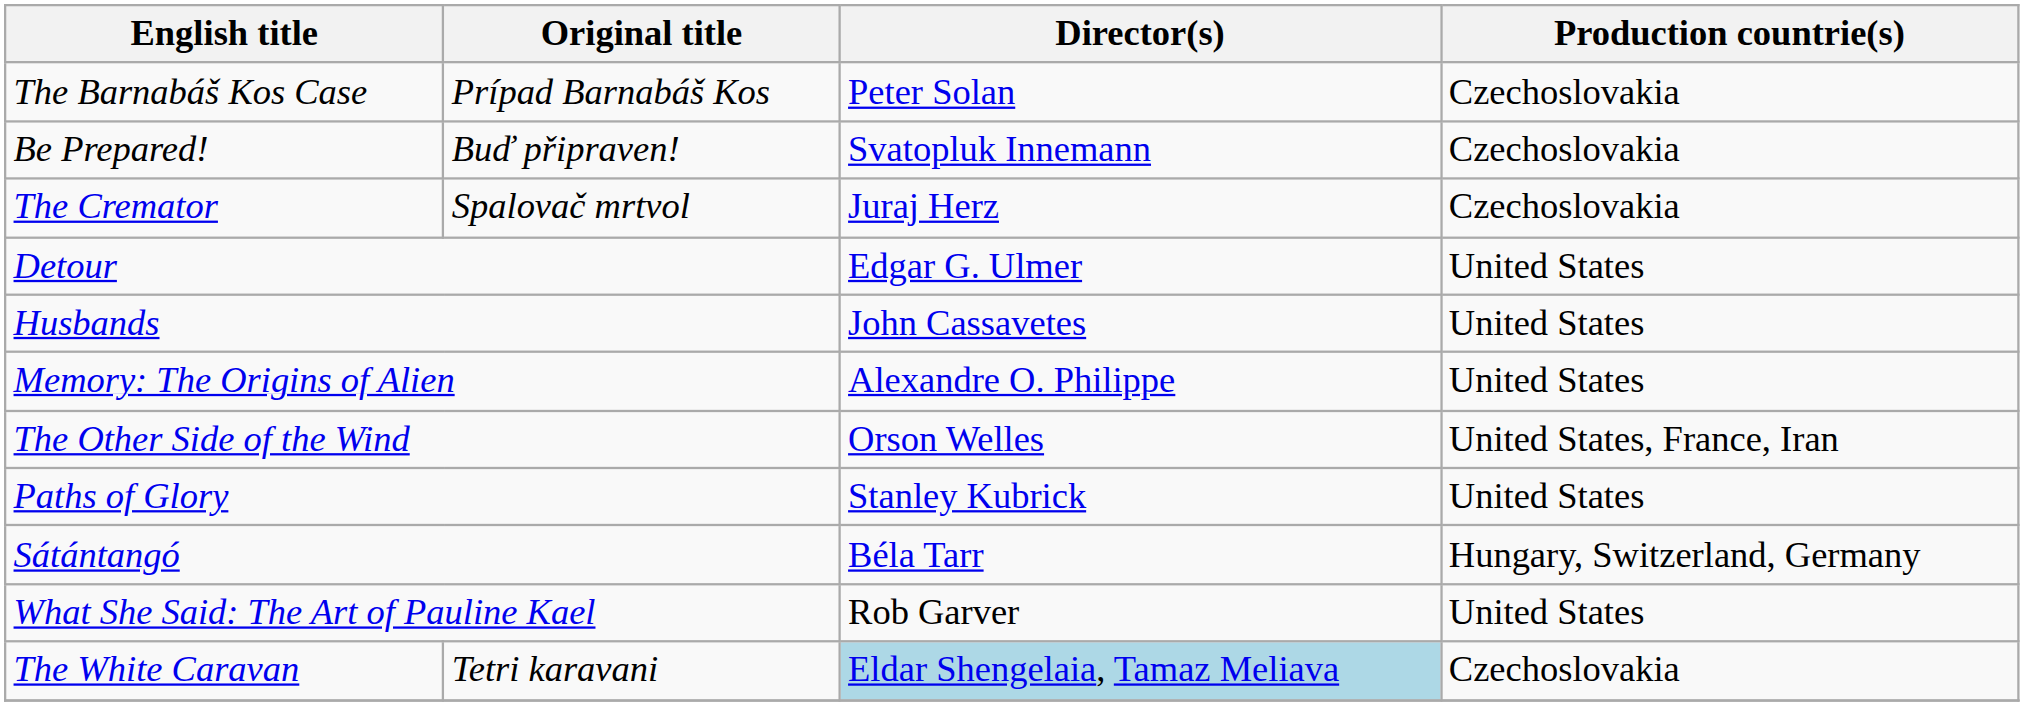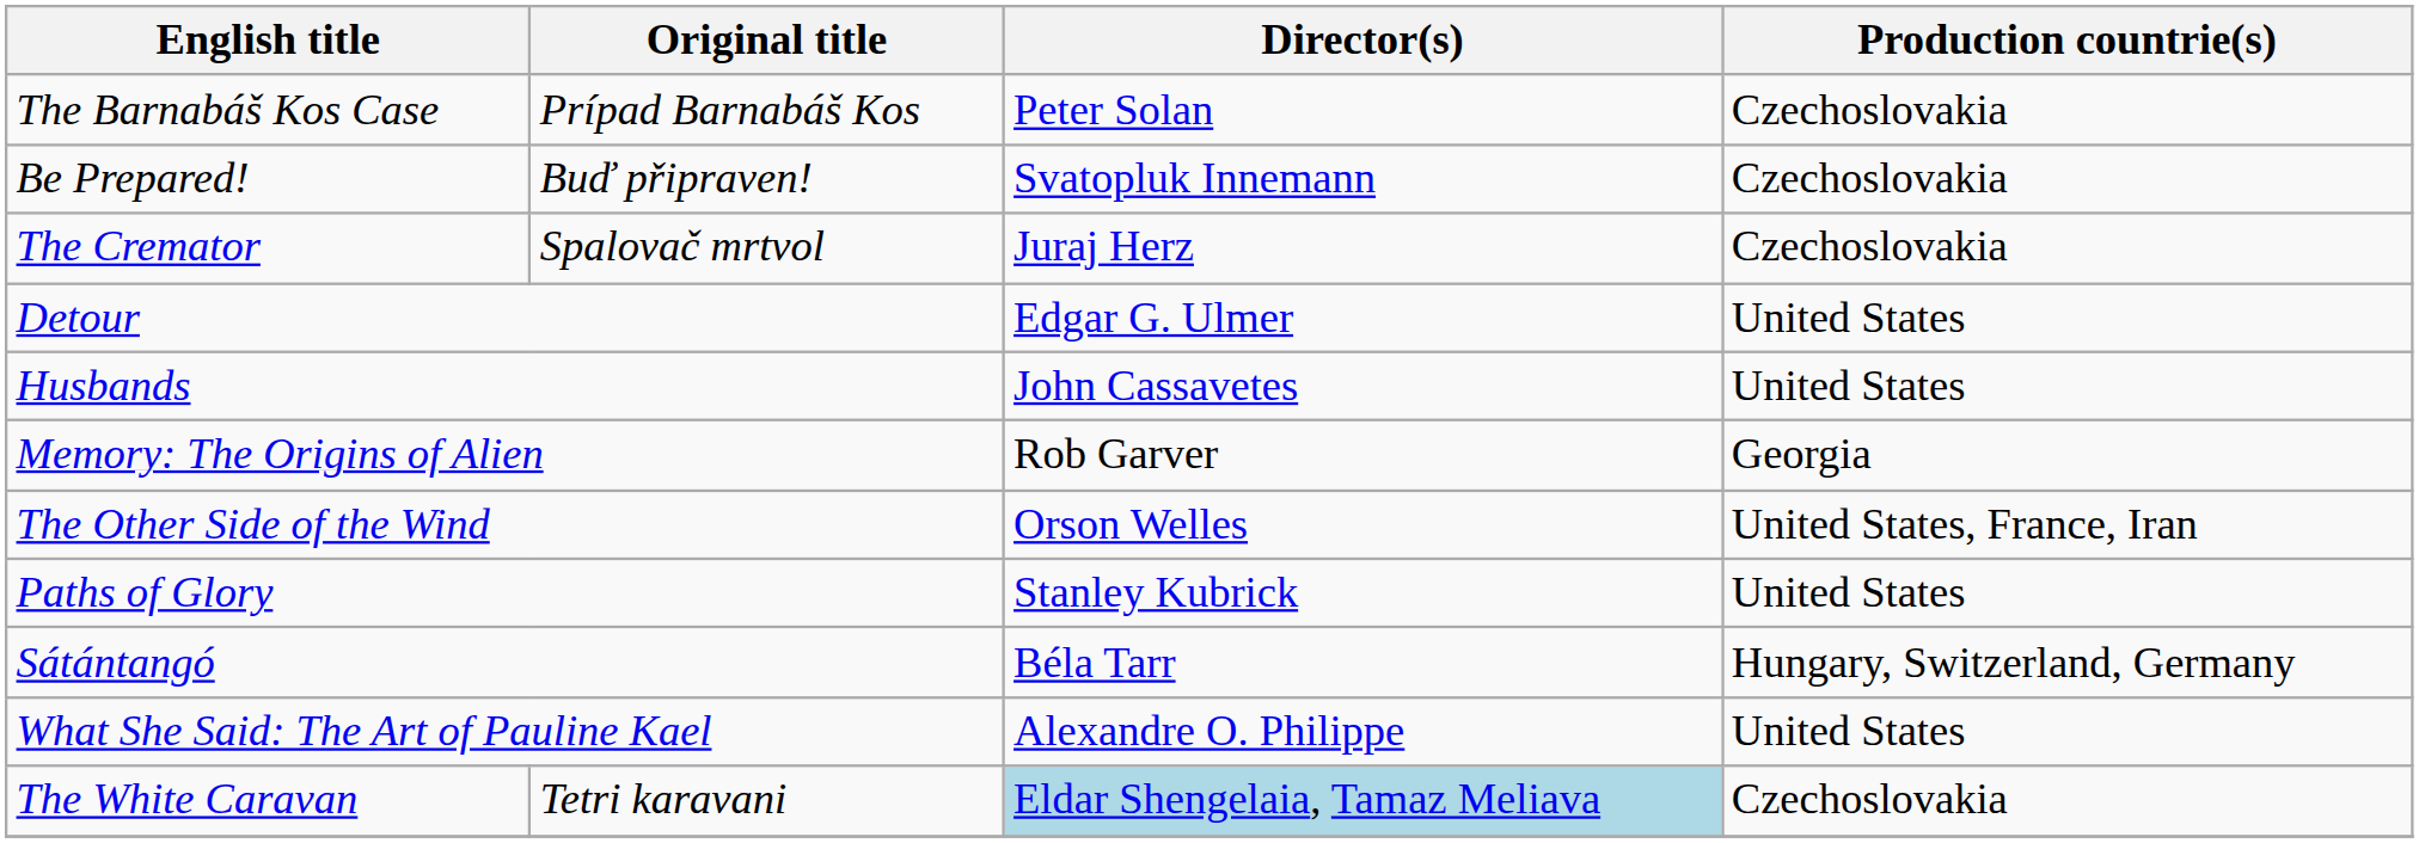Memory: The Origins of Alien | Director(s): Alexandre O. Philippe -> Rob Garver
Memory: The Origins of Alien | Production countrie(s): United States -> Georgia
What She Said: The Art of Pauline Kael | Director(s): Rob Garver -> Alexandre O. Philippe
